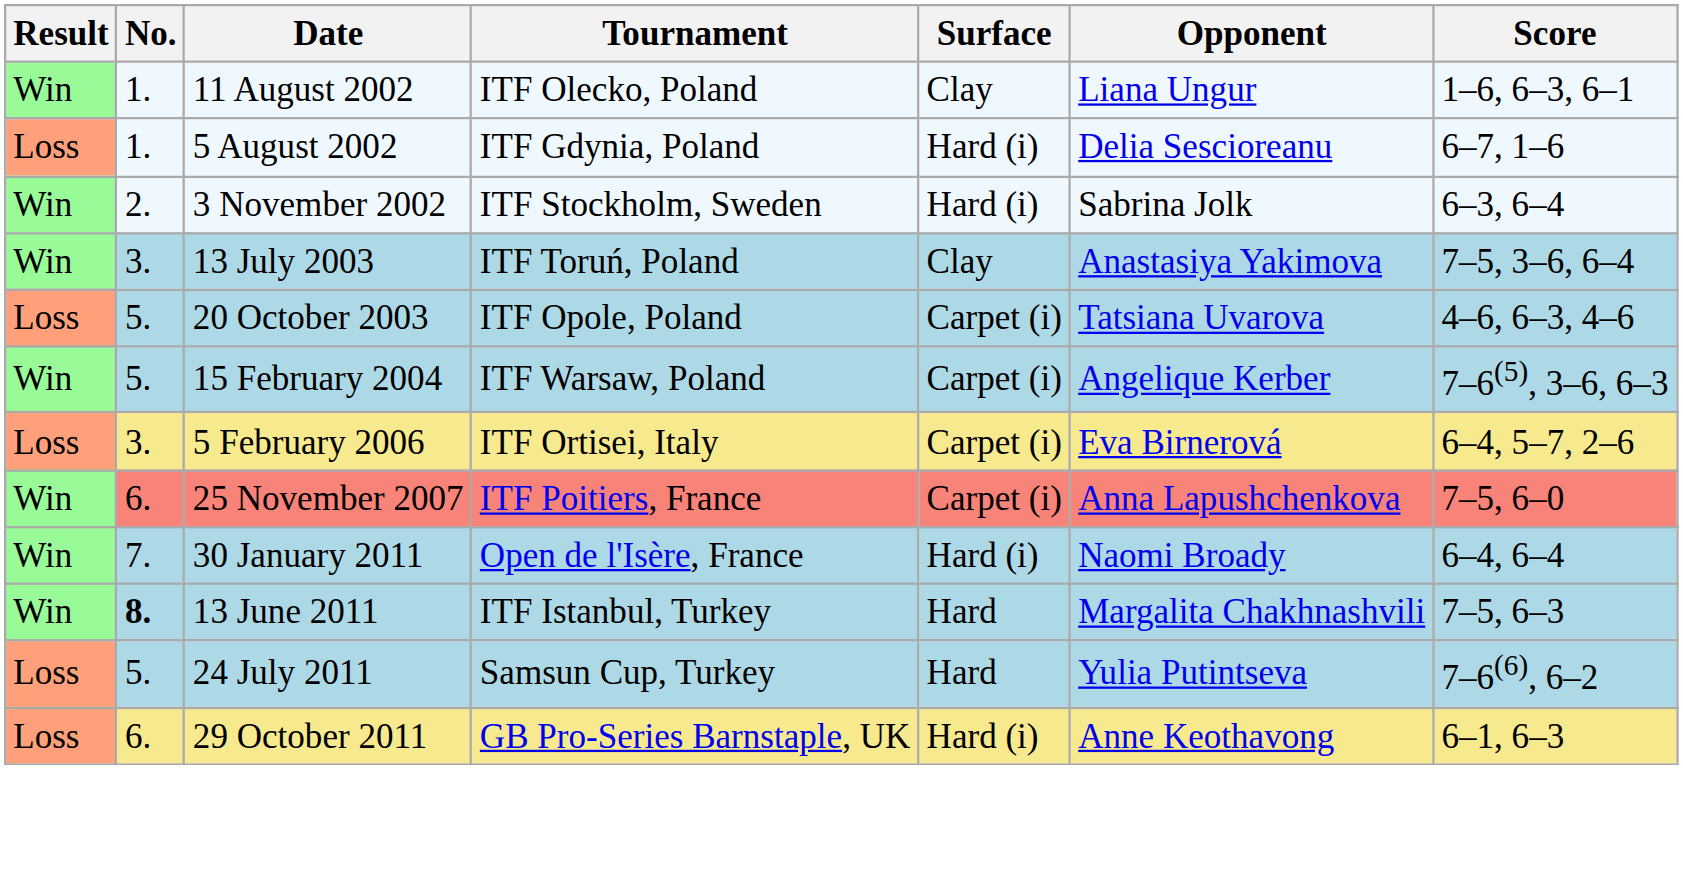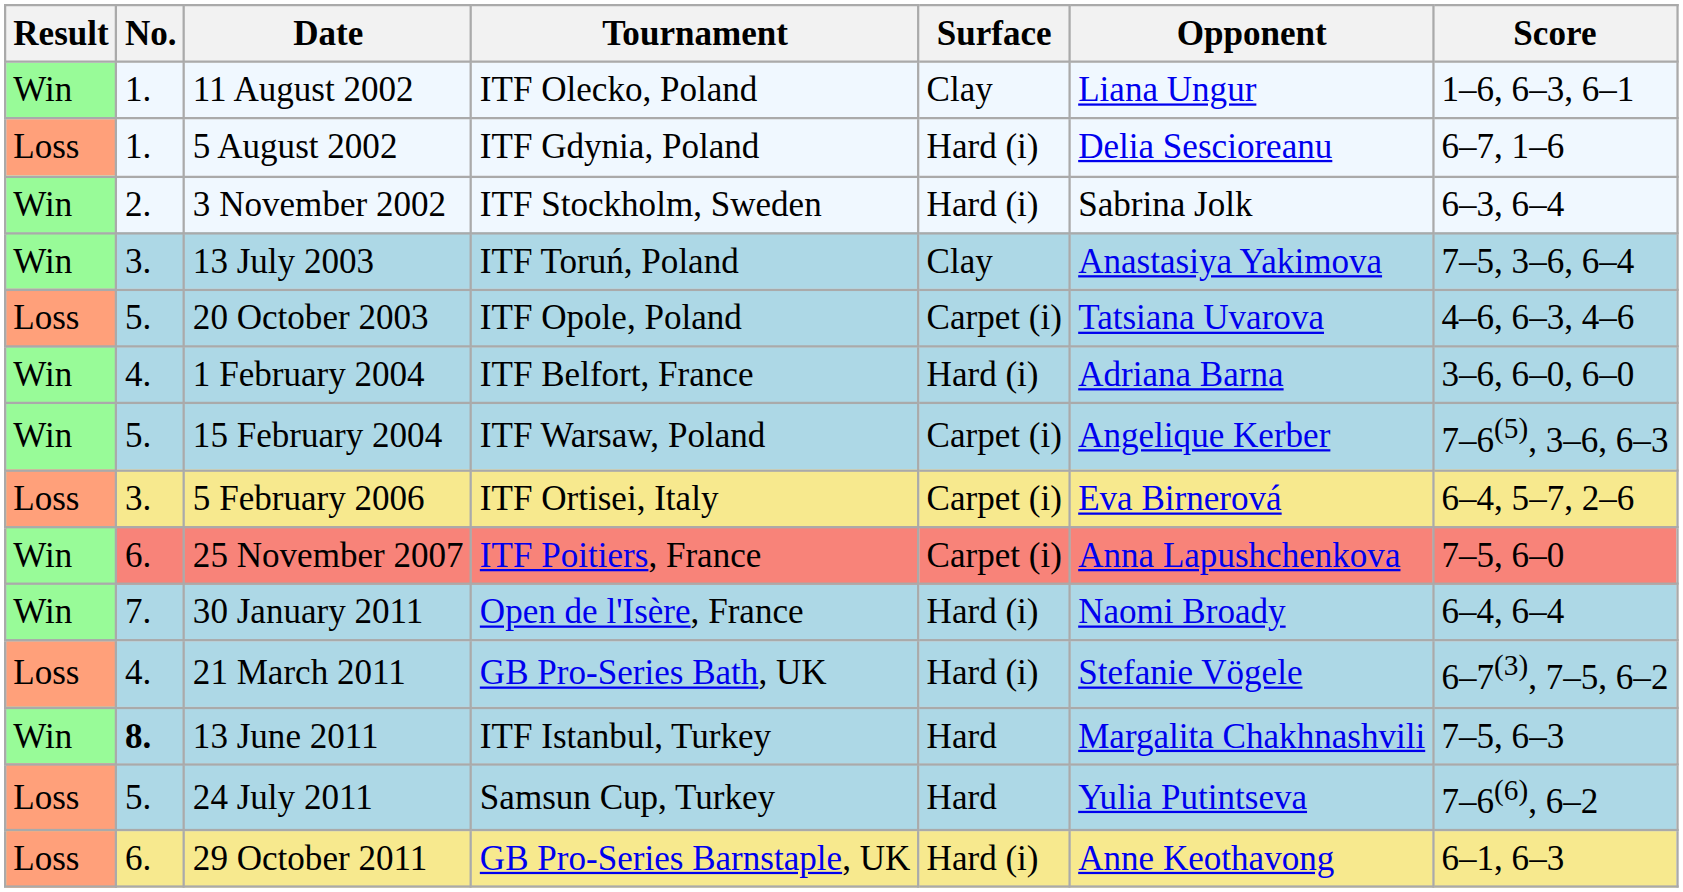+ row: Win | 4. | 1 February 2004 | ITF Belfort, France | Hard (i) | Adriana Barna | 3–6, 6–0, 6–0
+ row: Loss | 4. | 21 March 2011 | GB Pro-Series Bath, UK | Hard (i) | Stefanie Vögele | 6–7(3), 7–5, 6–2
